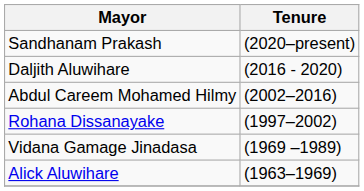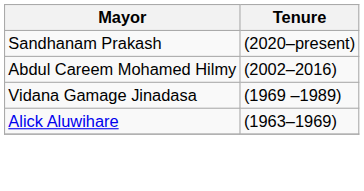- row: Daljith Aluwihare | (2016 - 2020)
- row: Rohana Dissanayake | (1997–2002)
